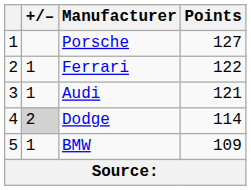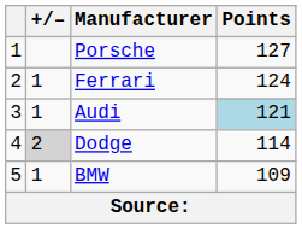Ferrari | Points: 122 -> 124
Audi | Points: no background -> lightblue background
